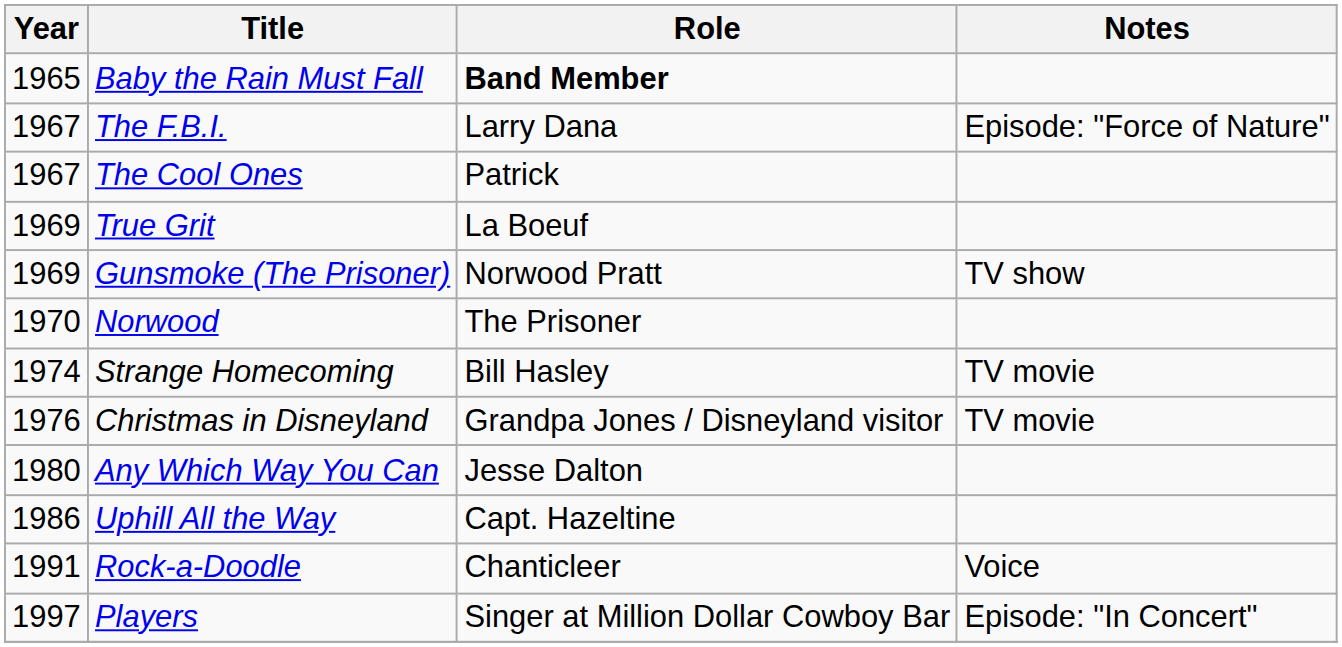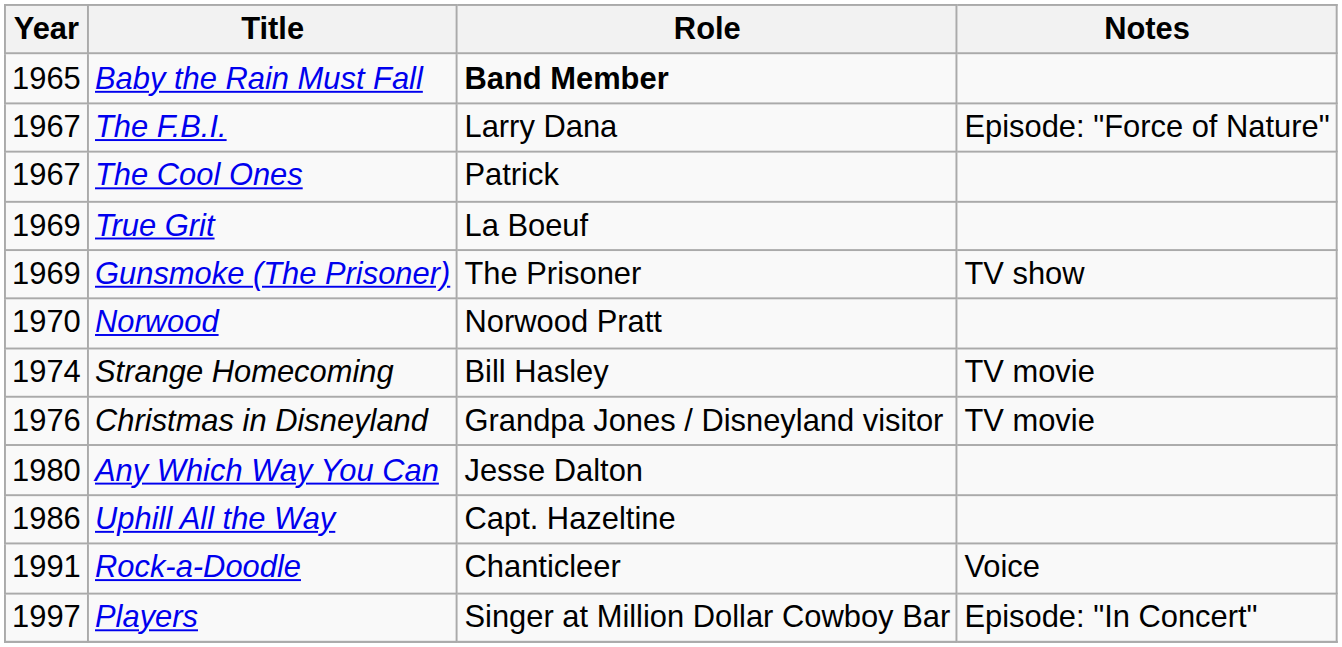Gunsmoke (The Prisoner) | Role: Norwood Pratt -> The Prisoner
Norwood | Role: The Prisoner -> Norwood Pratt
